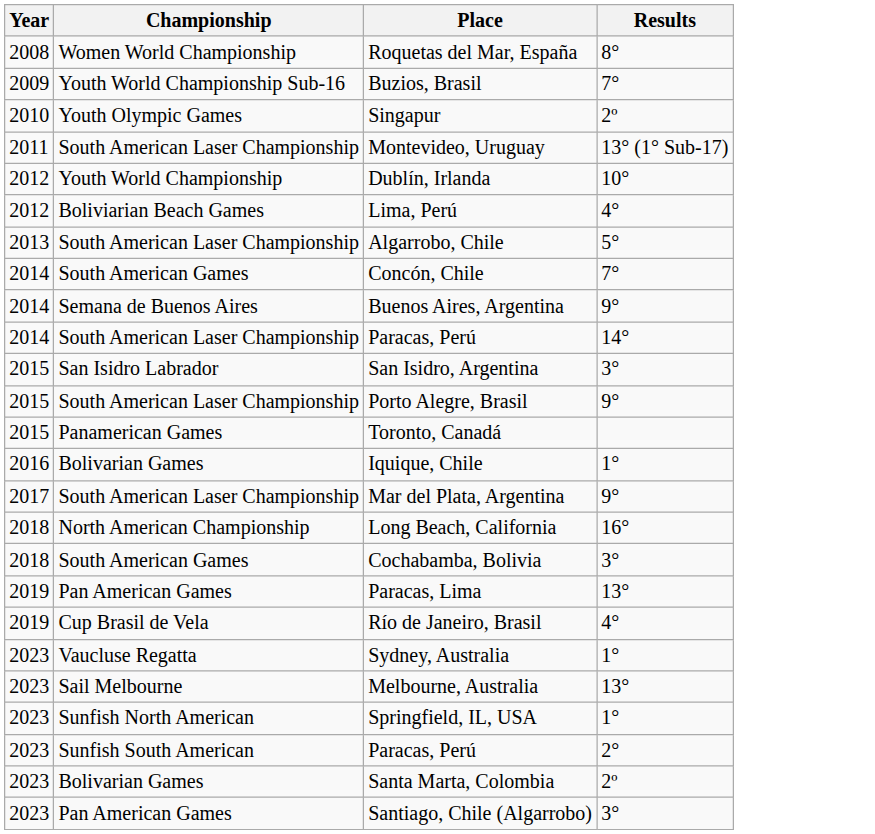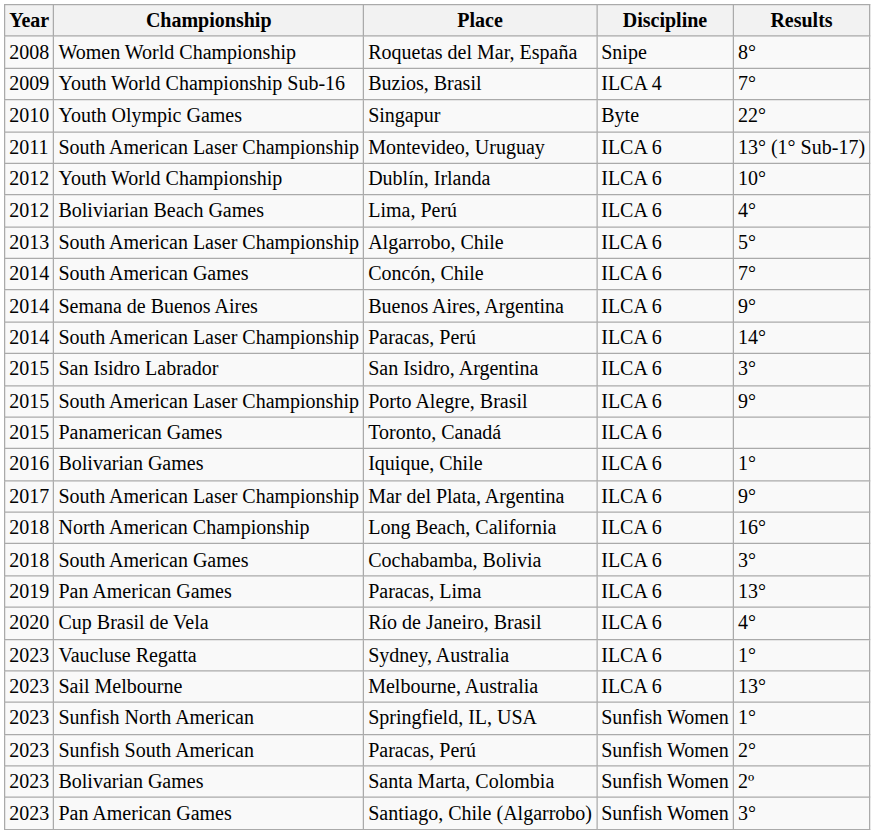+ column: Discipline | Snipe | ILCA 4 | Byte | ILCA 6 | ILCA 6 | ILCA 6 | ILCA 6 | ILCA 6 | ILCA 6 | ILCA 6 | ILCA 6 | ILCA 6 | ILCA 6 | ILCA 6 | ILCA 6 | ILCA 6 | ILCA 6 | ILCA 6 | ILCA 6 | ILCA 6 | ILCA 6 | Sunfish Women | Sunfish Women | Sunfish Women | Sunfish Women
Singapur | Results: 2º -> 22°
Río de Janeiro, Brasil | Year: 2019 -> 2020
